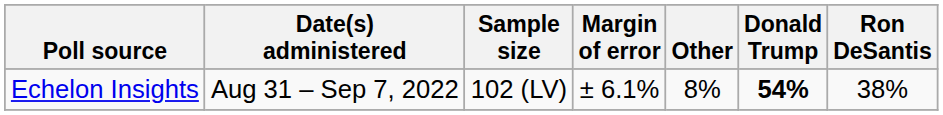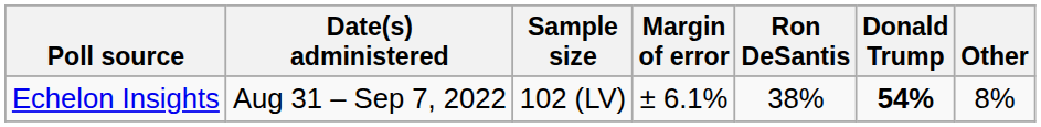columns swapped: Ron DeSantis <-> Other
